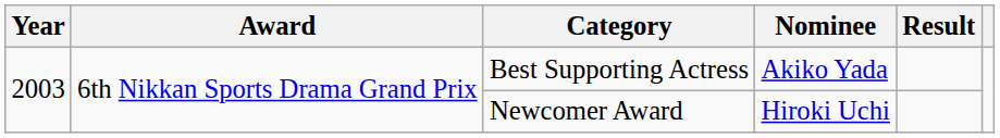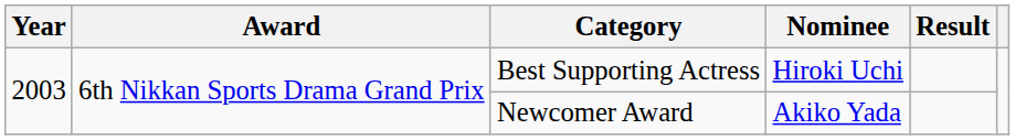Best Supporting Actress | Nominee: Akiko Yada -> Hiroki Uchi
Newcomer Award | Nominee: Hiroki Uchi -> Akiko Yada
